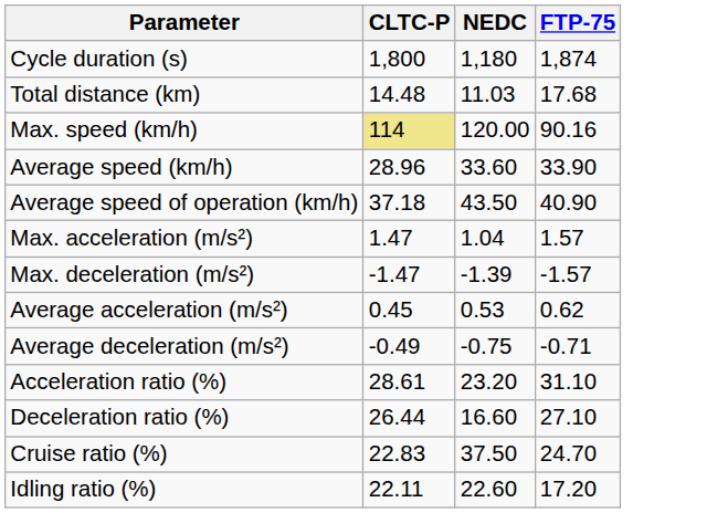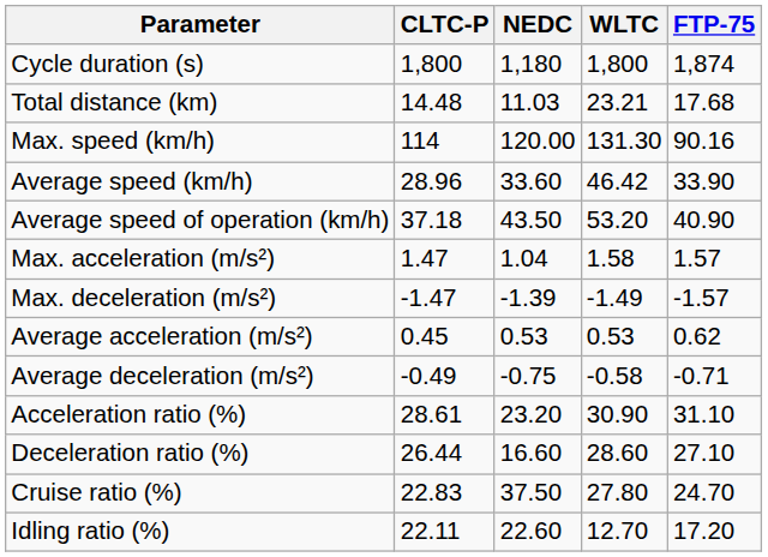+ column: WLTC | 1,800 | 23.21 | 131.30 | 46.42 | 53.20 | 1.58 | -1.49 | 0.53 | -0.58 | 30.90 | 28.60 | 27.80 | 12.70
Max. speed (km/h) | CLTC-P: khaki background -> no background
